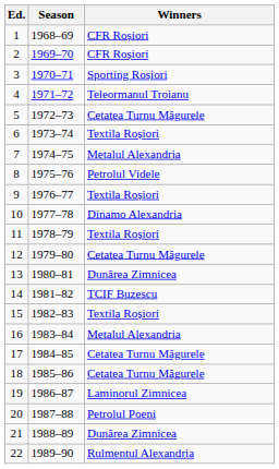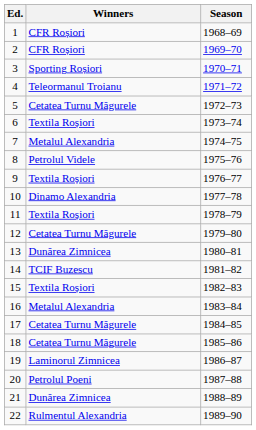columns swapped: Season <-> Winners
